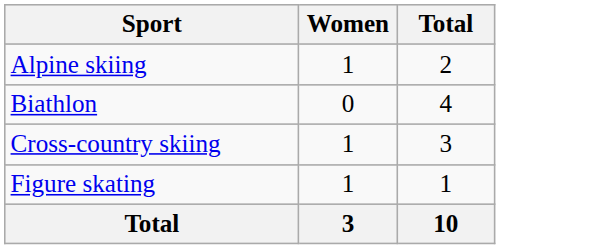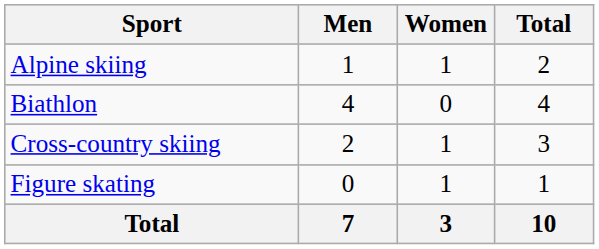+ column: Men | 1 | 4 | 2 | 0 | 7
